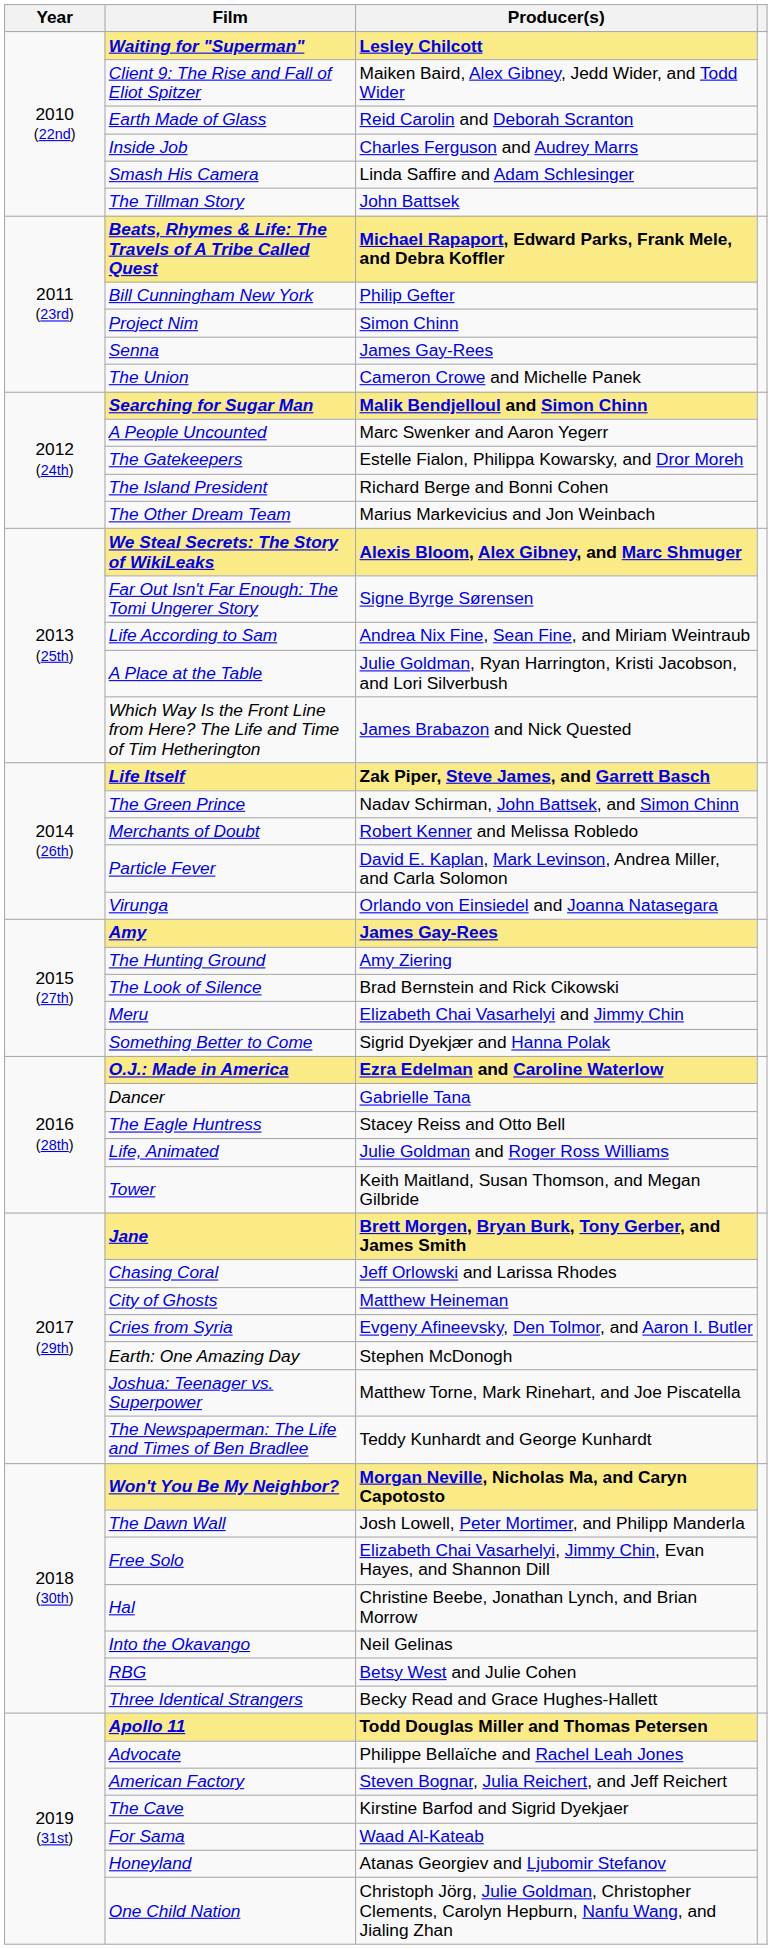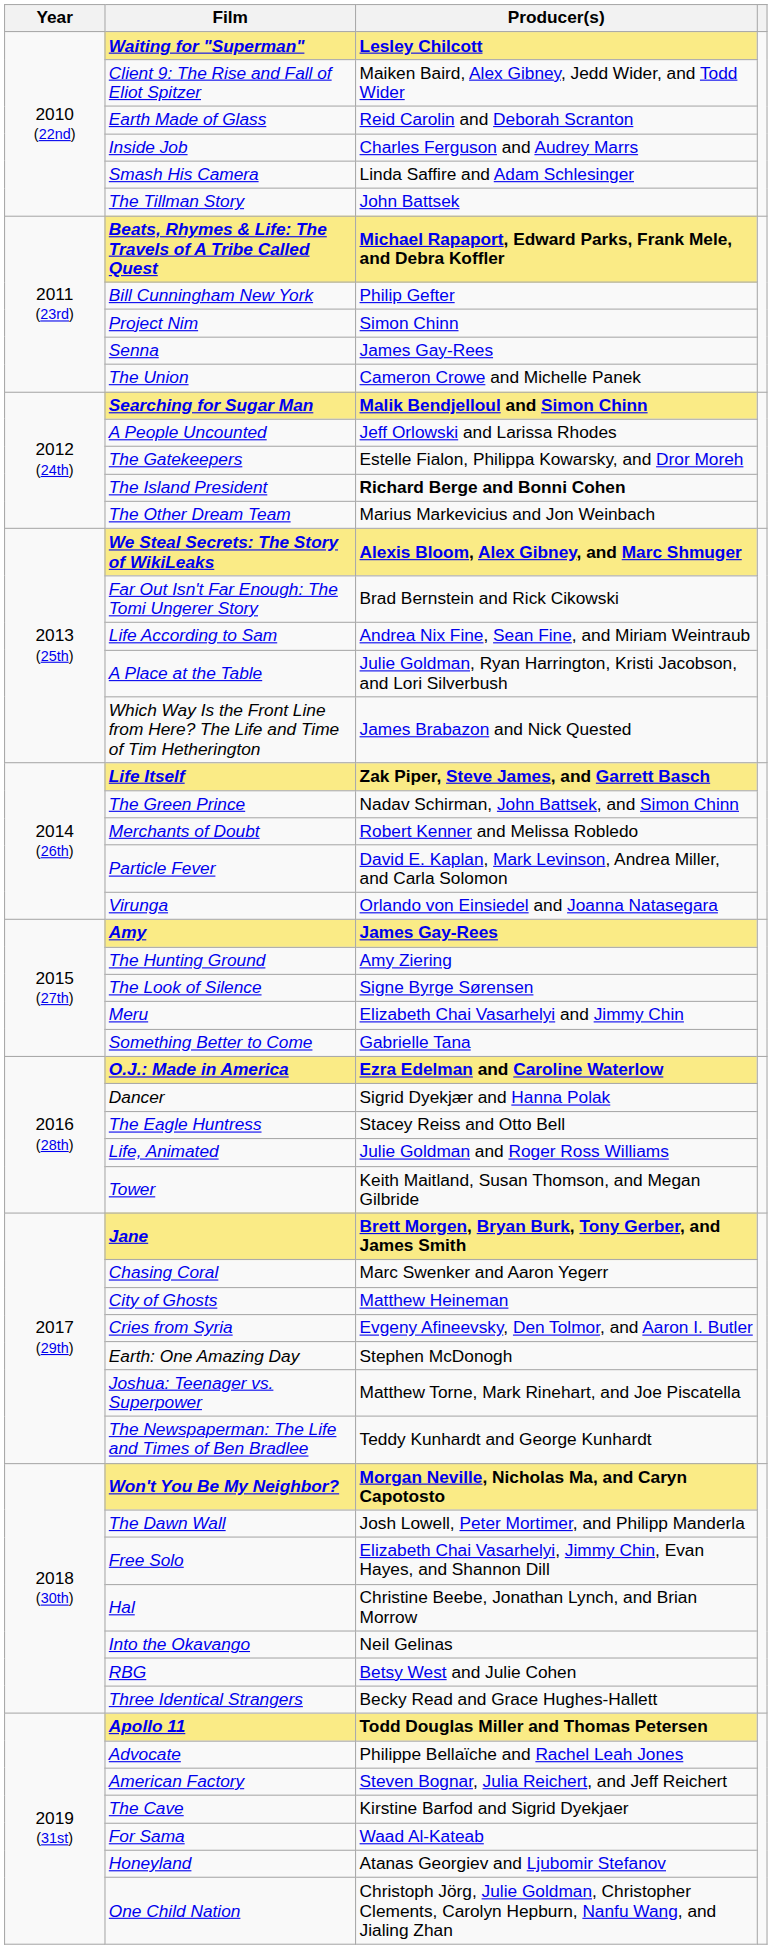A People Uncounted | Producer(s): Marc Swenker and Aaron Yegerr -> Jeff Orlowski and Larissa Rhodes
The Island President | Producer(s): normal -> bold
Far Out Isn't Far Enough: The Tomi Ungerer Story | Producer(s): Signe Byrge Sørensen -> Brad Bernstein and Rick Cikowski
The Look of Silence | Producer(s): Brad Bernstein and Rick Cikowski -> Signe Byrge Sørensen
Something Better to Come | Producer(s): Sigrid Dyekjær and Hanna Polak -> Gabrielle Tana
Dancer | Producer(s): Gabrielle Tana -> Sigrid Dyekjær and Hanna Polak
Chasing Coral | Producer(s): Jeff Orlowski and Larissa Rhodes -> Marc Swenker and Aaron Yegerr
